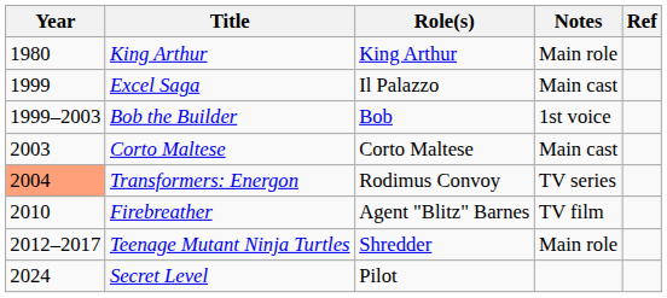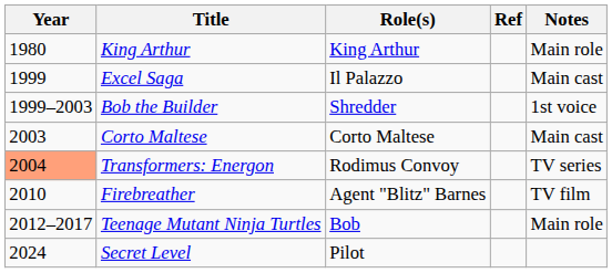columns swapped: Notes <-> Ref
Bob the Builder | Role(s): Bob -> Shredder
Teenage Mutant Ninja Turtles | Role(s): Shredder -> Bob
